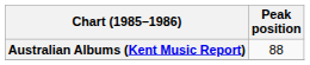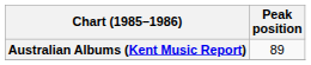Australian Albums (Kent Music Report) | Peak position: 88 -> 89
